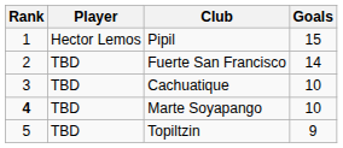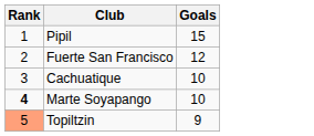- column: Player | Hector Lemos | TBD | TBD | TBD | TBD
Fuerte San Francisco | Goals: 14 -> 12
Topiltzin | Rank: no background -> lightsalmon background
